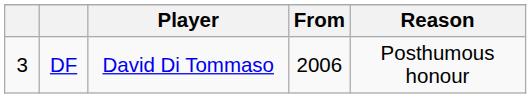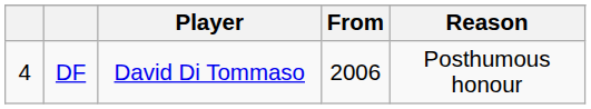DF | column 1: 3 -> 4
